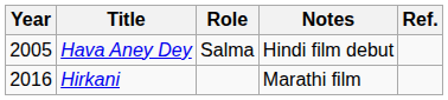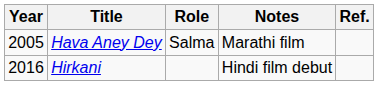Hava Aney Dey | Notes: Hindi film debut -> Marathi film
Hirkani | Notes: Marathi film -> Hindi film debut
